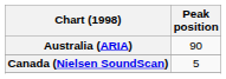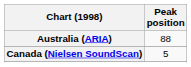Australia (ARIA) | Peak position: 90 -> 88
